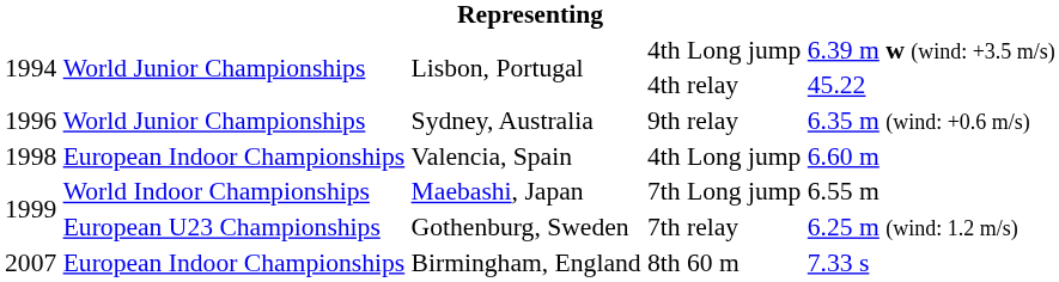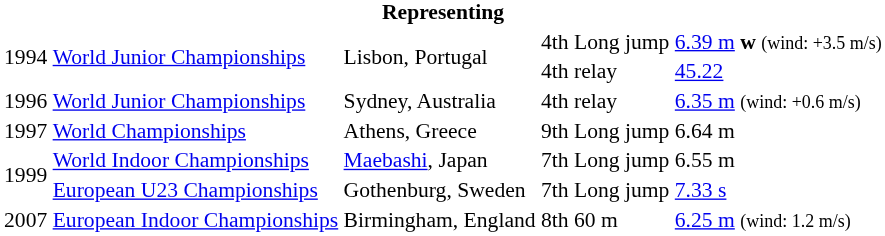Sydney, Australia | column 4: 9th -> 4th
+ row: 1997 | World Championships | Athens, Greece | 9th | Long jump | 6.64 m
- row: 1998 | European Indoor Championships | Valencia, Spain | 4th | Long jump | 6.60 m
Gothenburg, Sweden | column 5: relay -> Long jump
Gothenburg, Sweden | column 6: 6.25 m (wind: 1.2 m/s) -> 7.33 s
Birmingham, England | column 6: 7.33 s -> 6.25 m (wind: 1.2 m/s)
